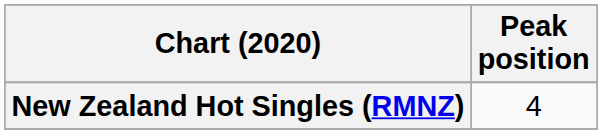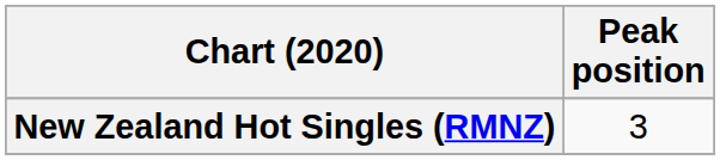New Zealand Hot Singles (RMNZ) | Peak position: 4 -> 3
